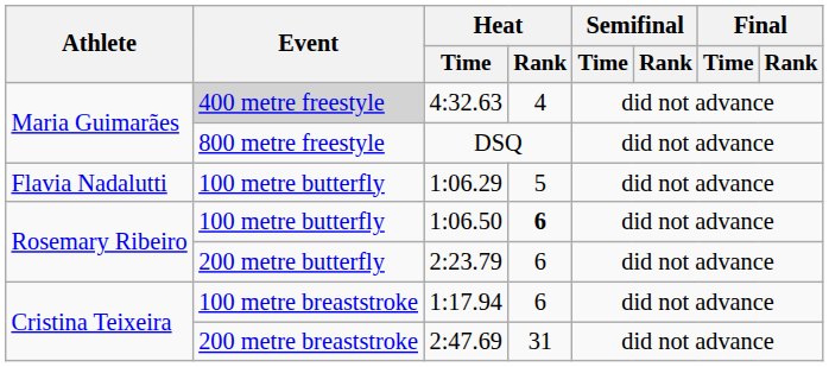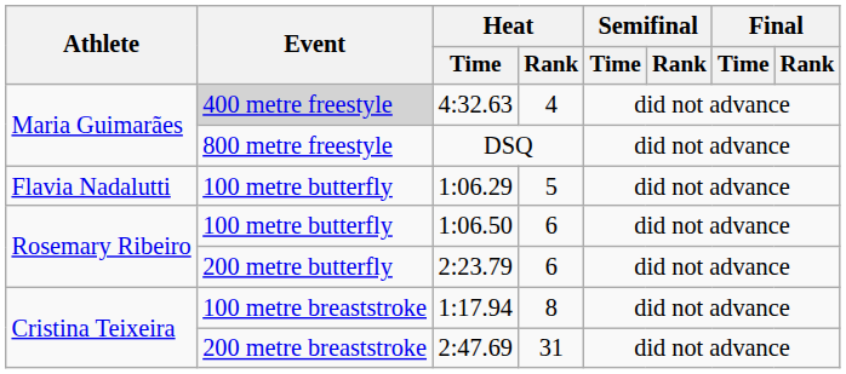1:06.50 | Heat / Rank: bold -> normal
1:17.94 | Heat / Rank: 6 -> 8
